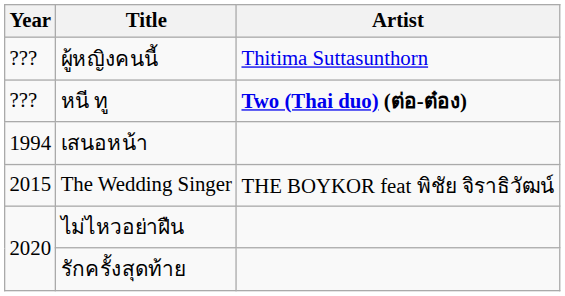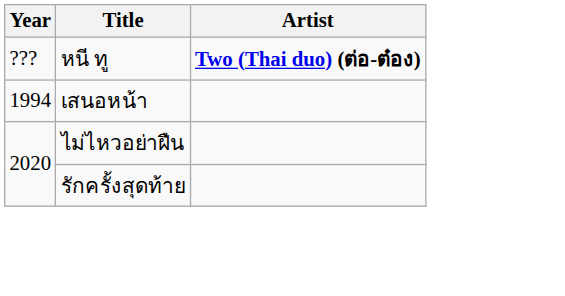- row: ??? | ผู้หญิงคนนี้ | Thitima Suttasunthorn
- row: 2015 | The Wedding Singer | THE BOYKOR feat พิชัย จิราธิวัฒน์
